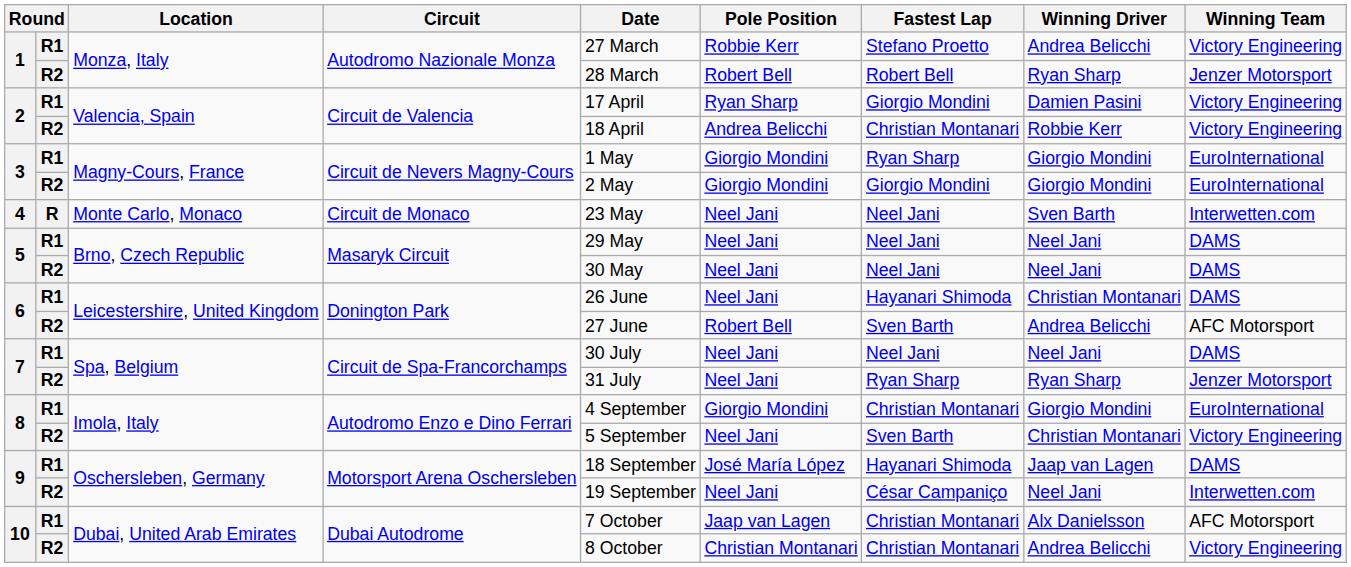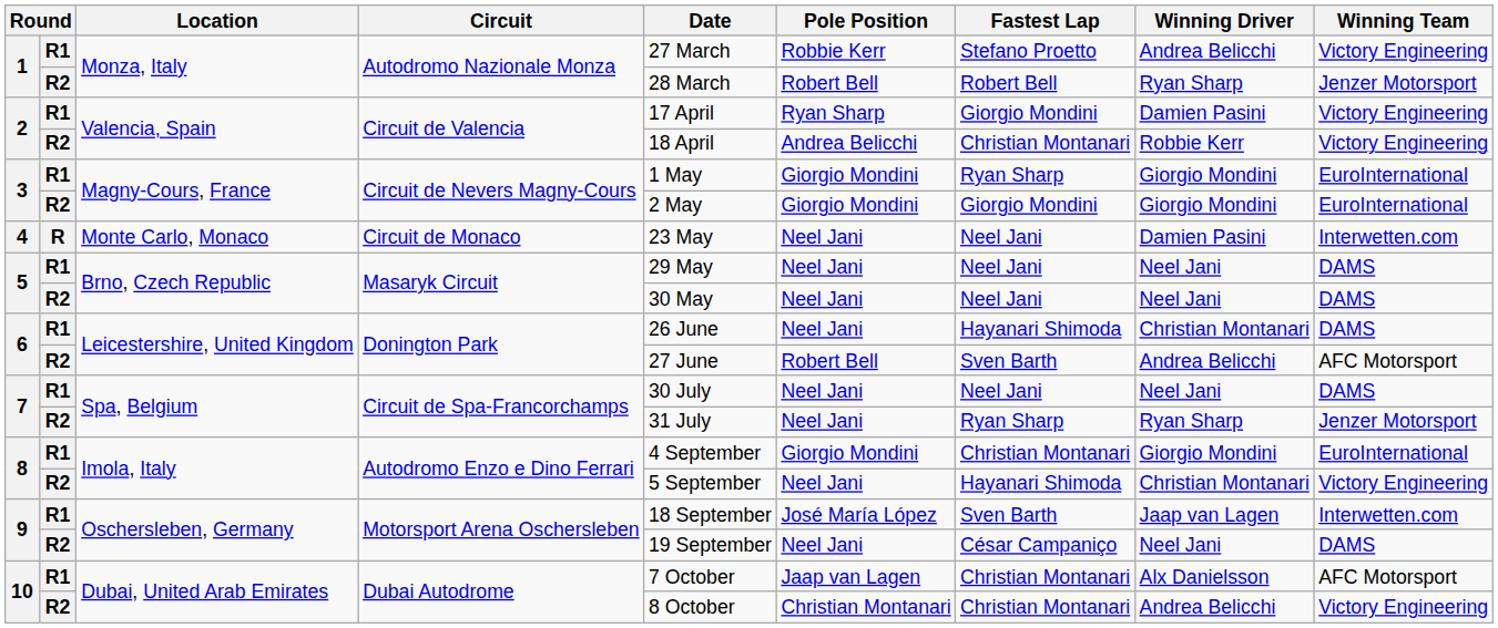4 | Winning Driver: Sven Barth -> Damien Pasini
8 / R2 | Fastest Lap: Sven Barth -> Hayanari Shimoda
9 / R1 | Fastest Lap: Hayanari Shimoda -> Sven Barth
9 / R1 | Winning Team: DAMS -> Interwetten.com
9 / R2 | Winning Team: Interwetten.com -> DAMS
